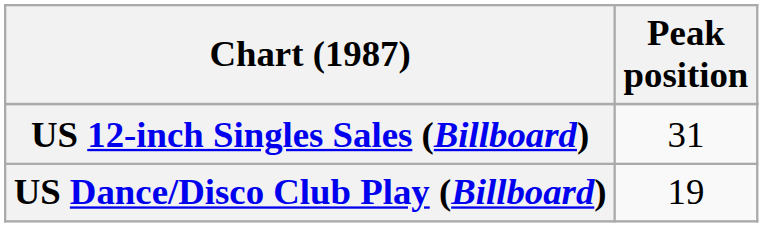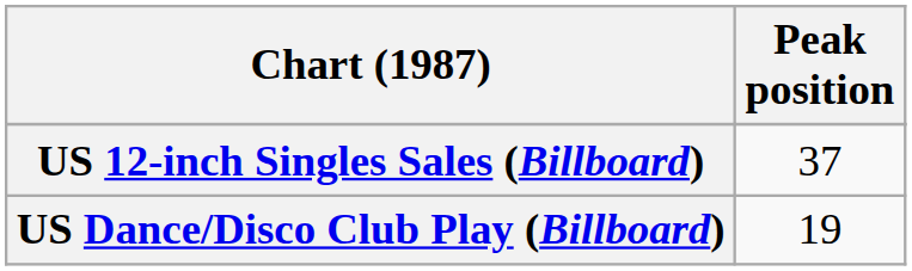US 12-inch Singles Sales (Billboard) | Peak position: 31 -> 37
